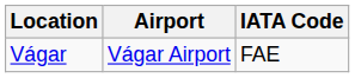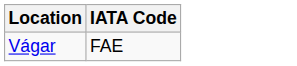- column: Airport | Vágar Airport
